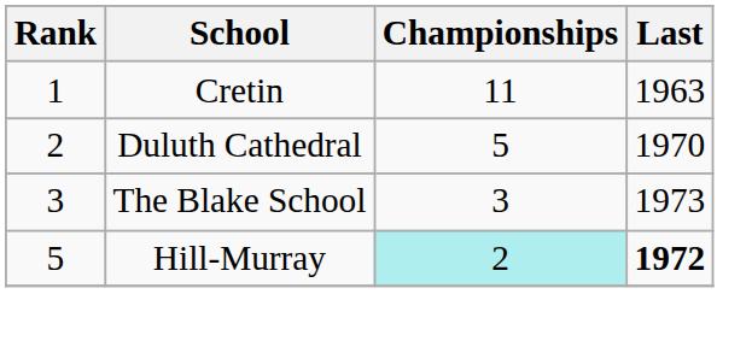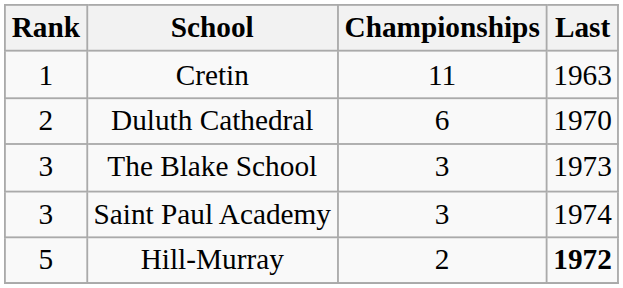Duluth Cathedral | Championships: 5 -> 6
+ row: 3 | Saint Paul Academy | 3 | 1974
Hill-Murray | Championships: paleturquoise background -> no background
